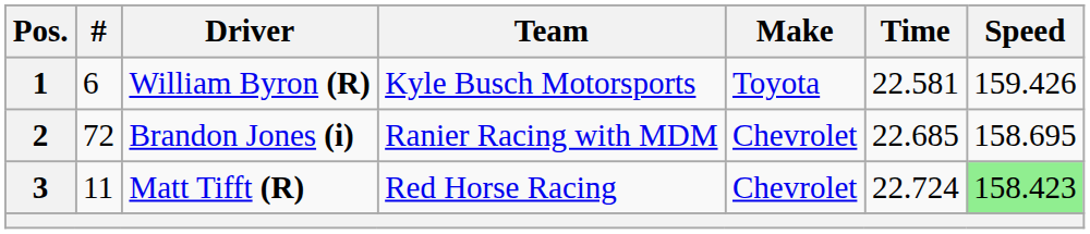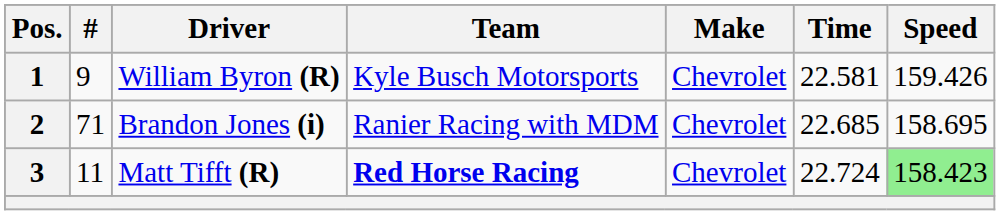1 | #: 6 -> 9
1 | Make: Toyota -> Chevrolet
2 | #: 72 -> 71
3 | Team: normal -> bold
